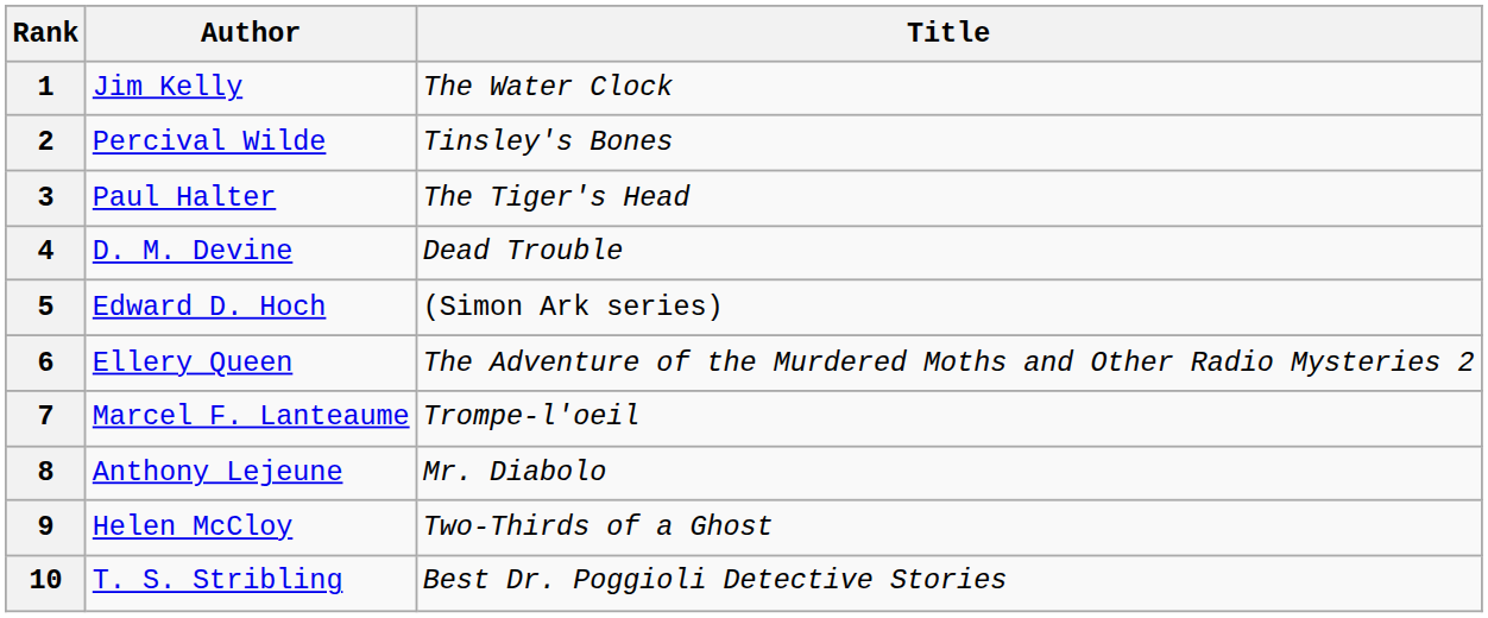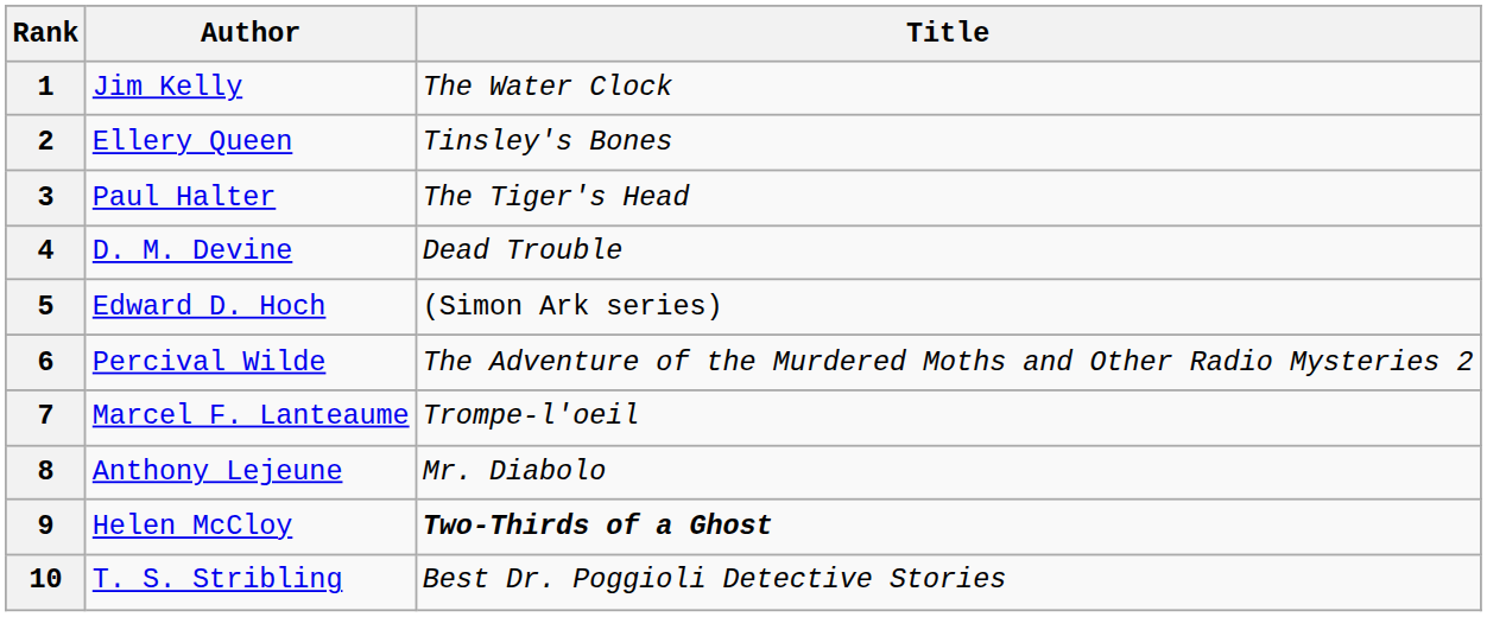2 | Author: Percival Wilde -> Ellery Queen
6 | Author: Ellery Queen -> Percival Wilde
9 | Title: normal -> bold
